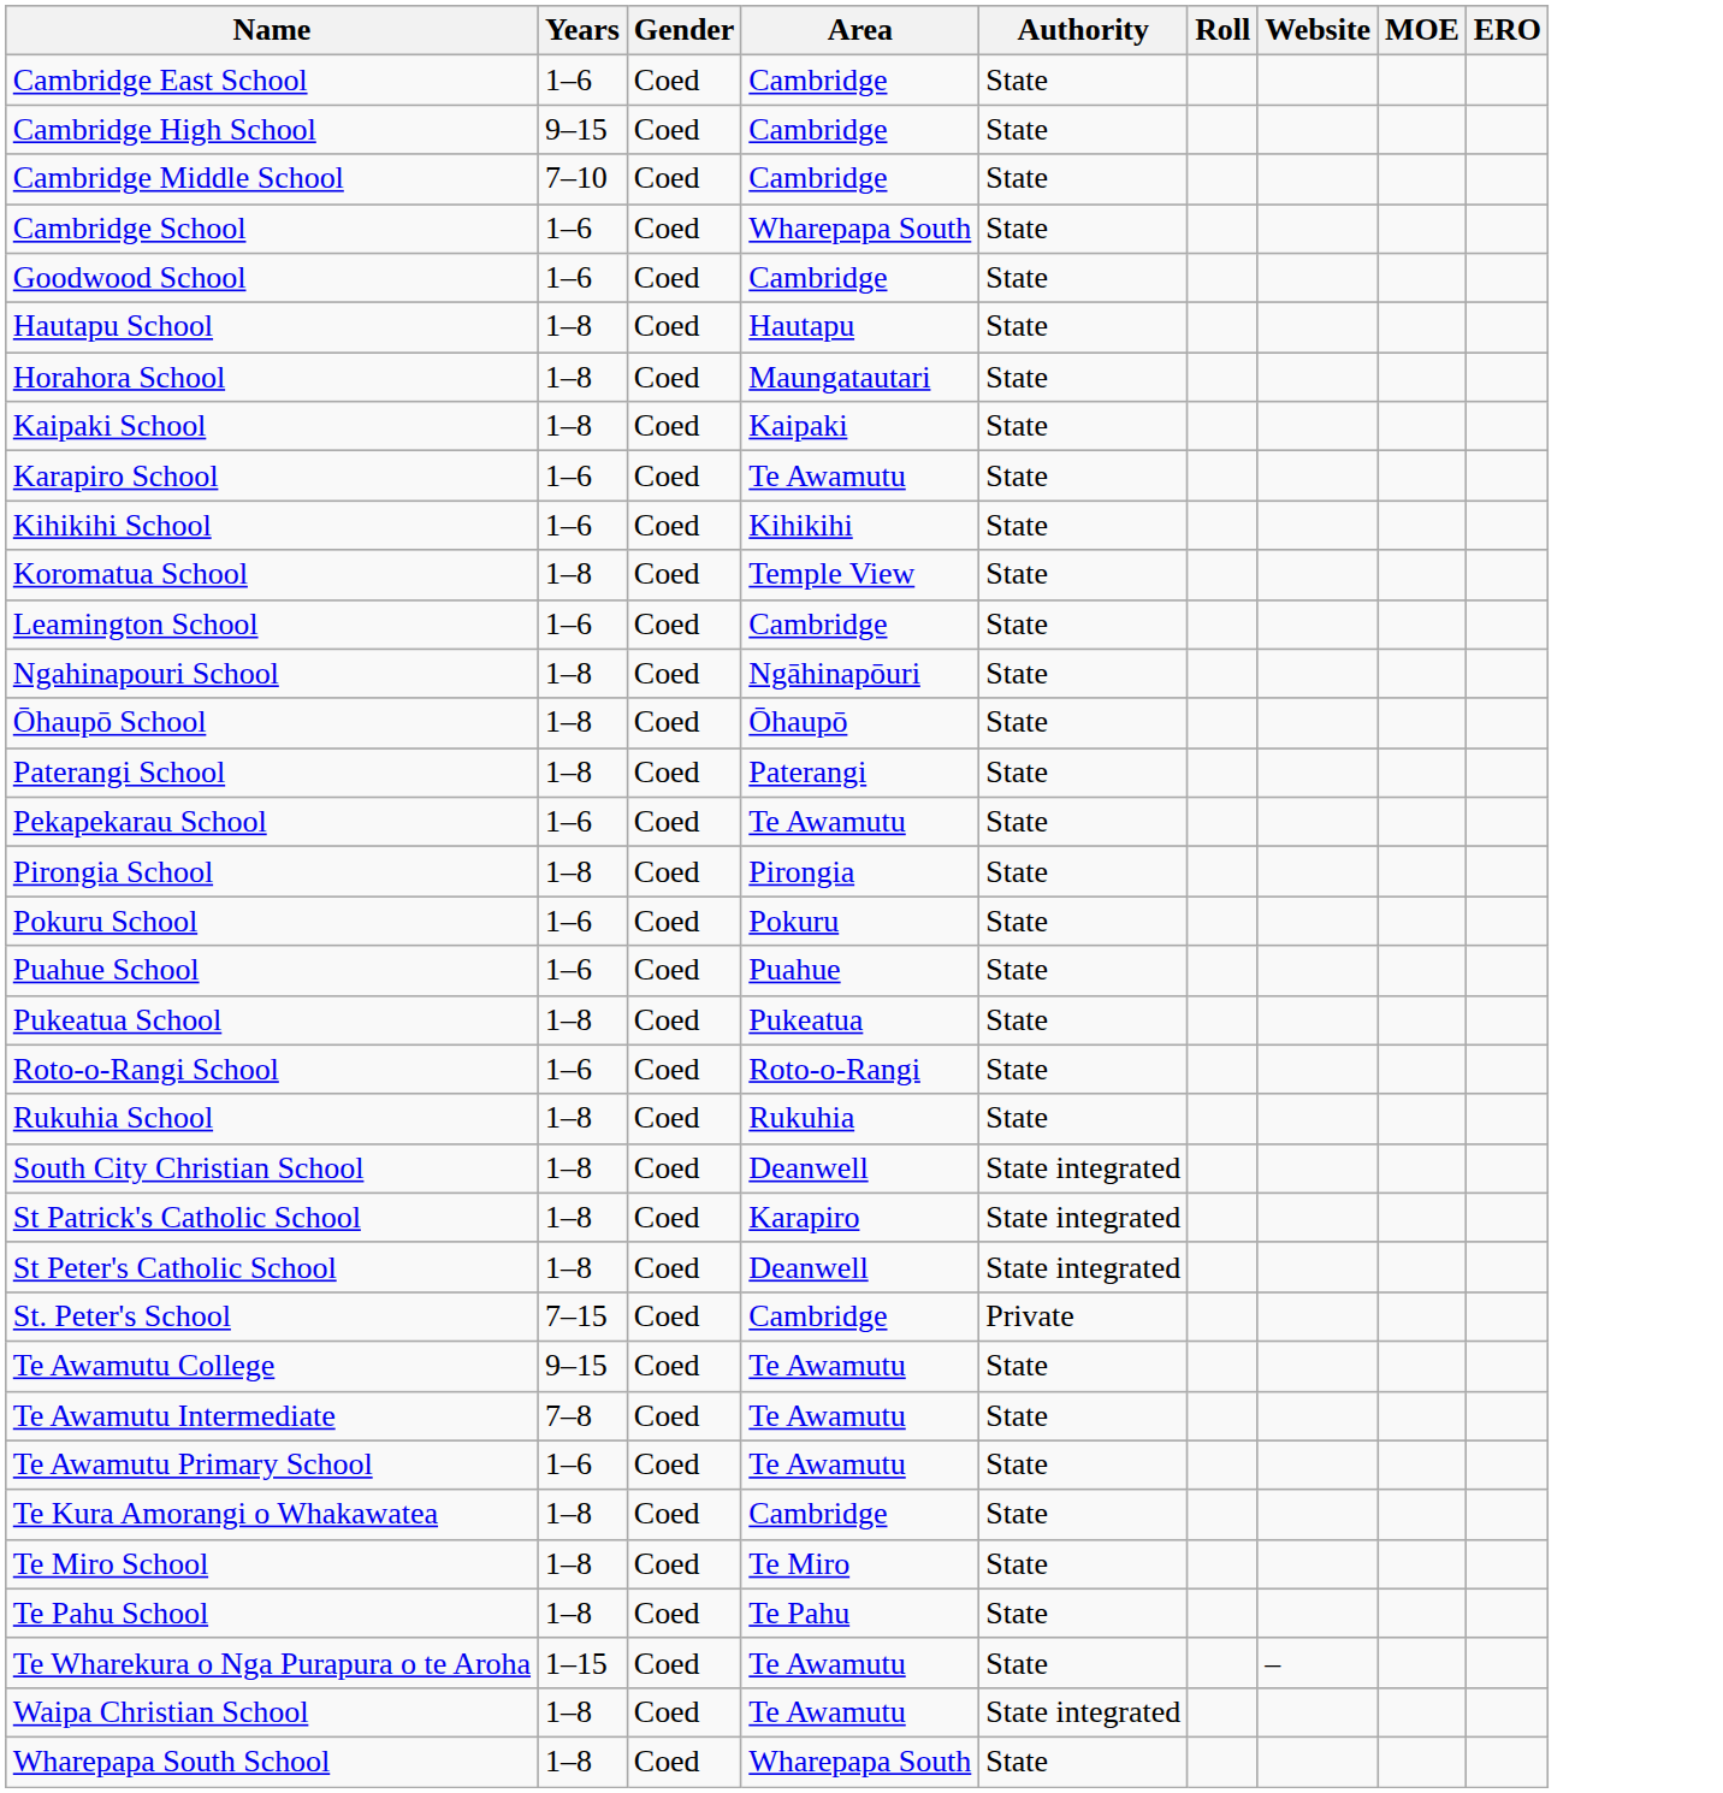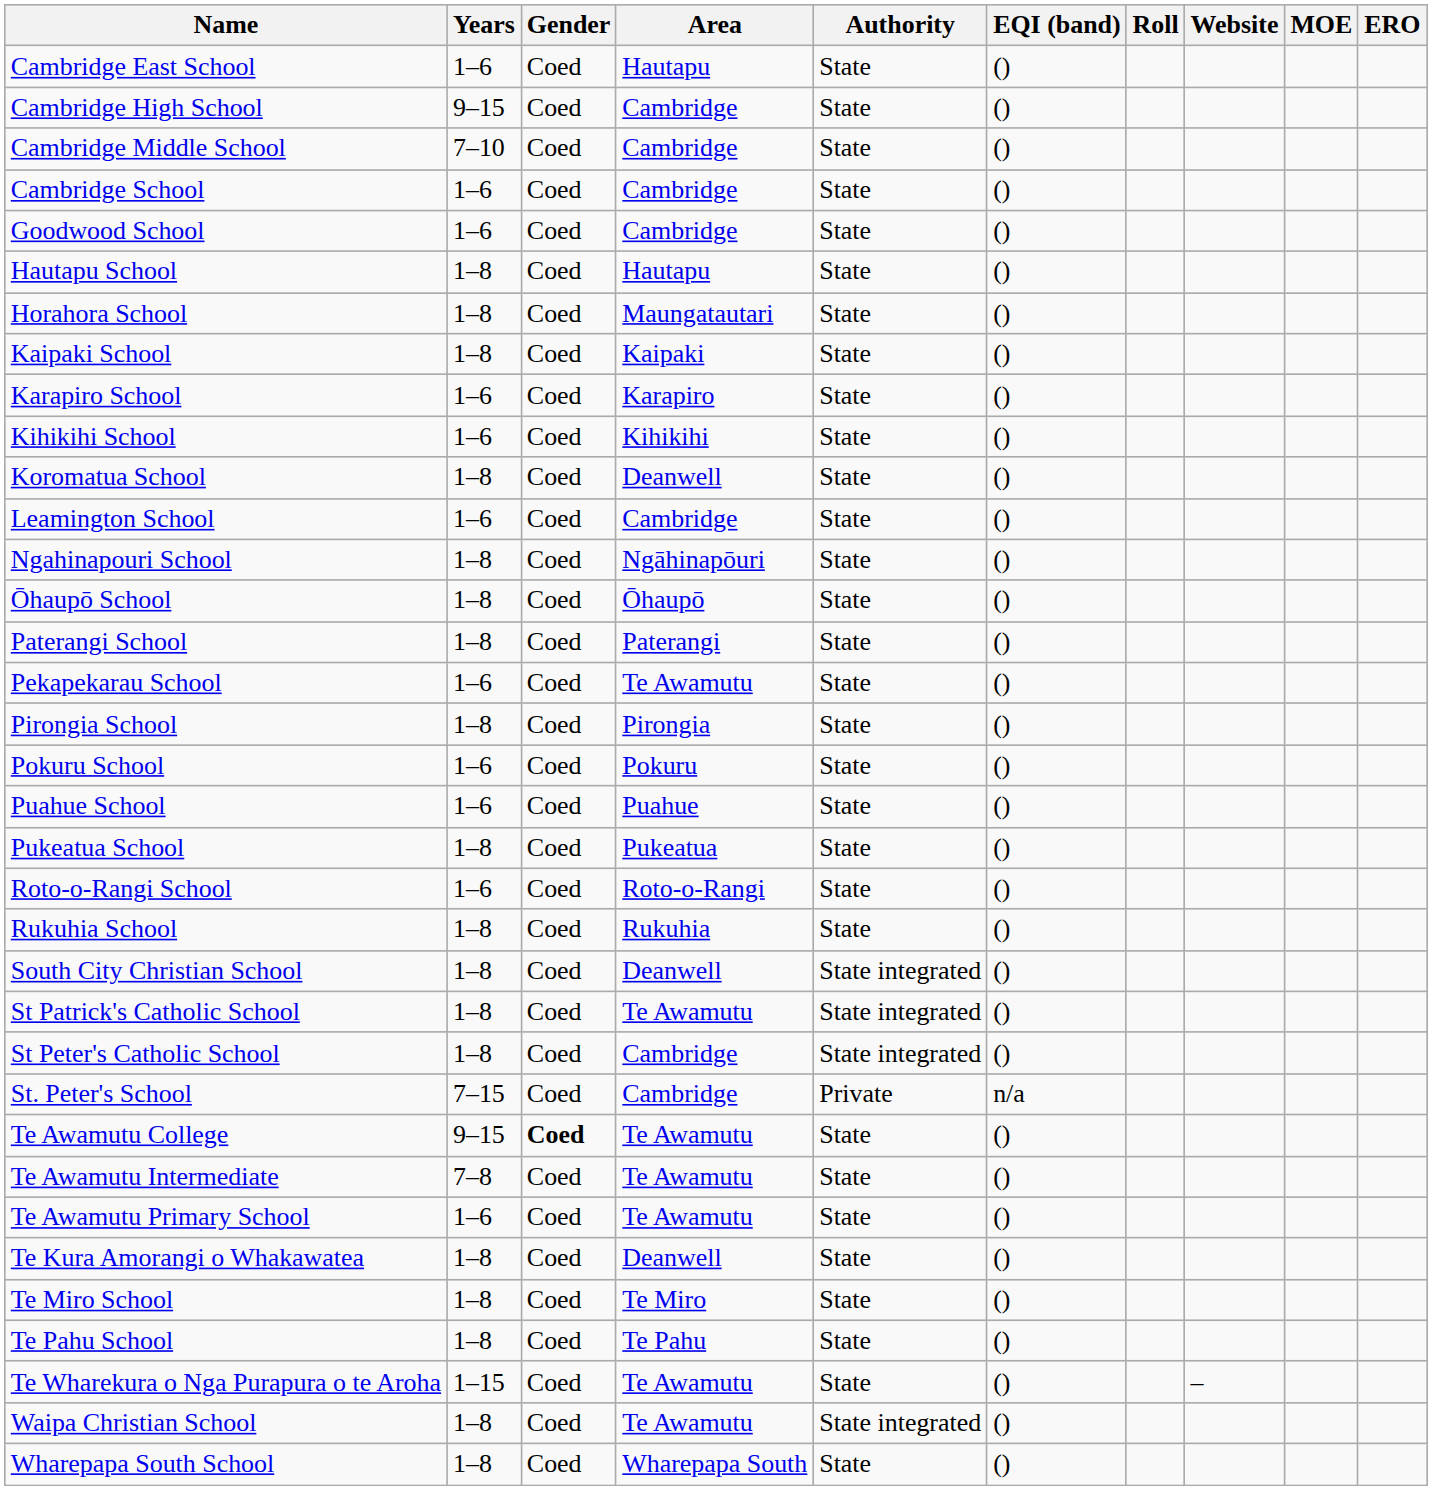+ column: EQI (band) | () | () | () | () | () | () | () | () | () | () | () | () | () | () | () | () | () | () | () | () | () | () | () | () | () | n/a | () | () | () | () | () | () | () | () | ()
Cambridge East School | Area: Cambridge -> Hautapu
Cambridge School | Area: Wharepapa South -> Cambridge
Karapiro School | Area: Te Awamutu -> Karapiro
Koromatua School | Area: Temple View -> Deanwell
St Patrick's Catholic School | Area: Karapiro -> Te Awamutu
St Peter's Catholic School | Area: Deanwell -> Cambridge
Te Awamutu College | Gender: normal -> bold
Te Kura Amorangi o Whakawatea | Area: Cambridge -> Deanwell
